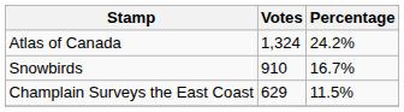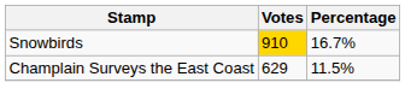- row: Atlas of Canada | 1,324 | 24.2%
Snowbirds | Votes: no background -> gold background
